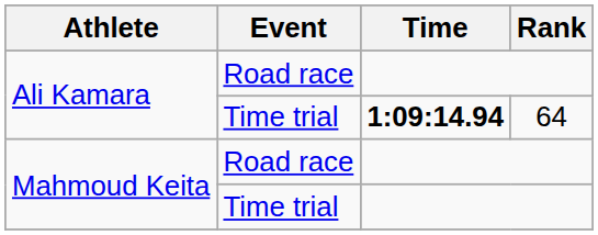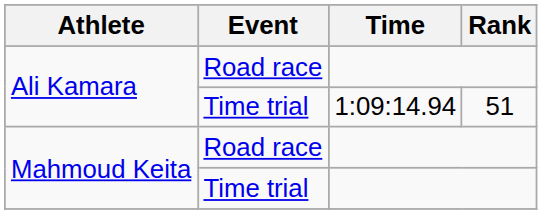Ali Kamara / Time trial | Time: bold -> normal
Ali Kamara / Time trial | Rank: 64 -> 51
